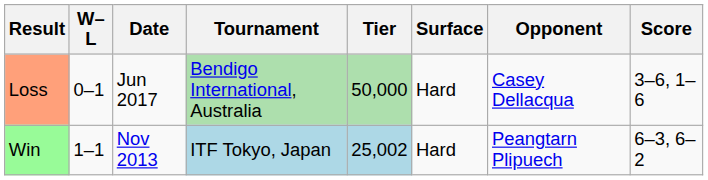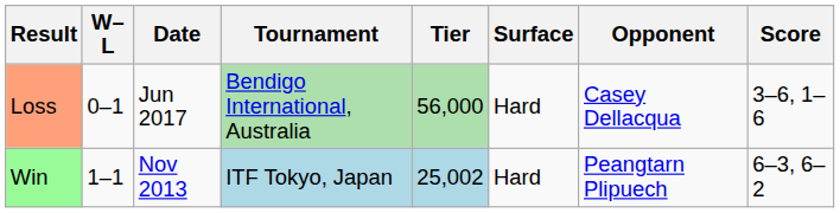Loss | Tier: 50,000 -> 56,000
